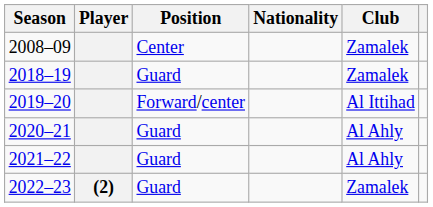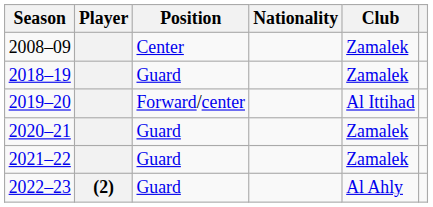2020–21 | Club: Al Ahly -> Zamalek
2021–22 | Club: Al Ahly -> Zamalek
2022–23 | Club: Zamalek -> Al Ahly
